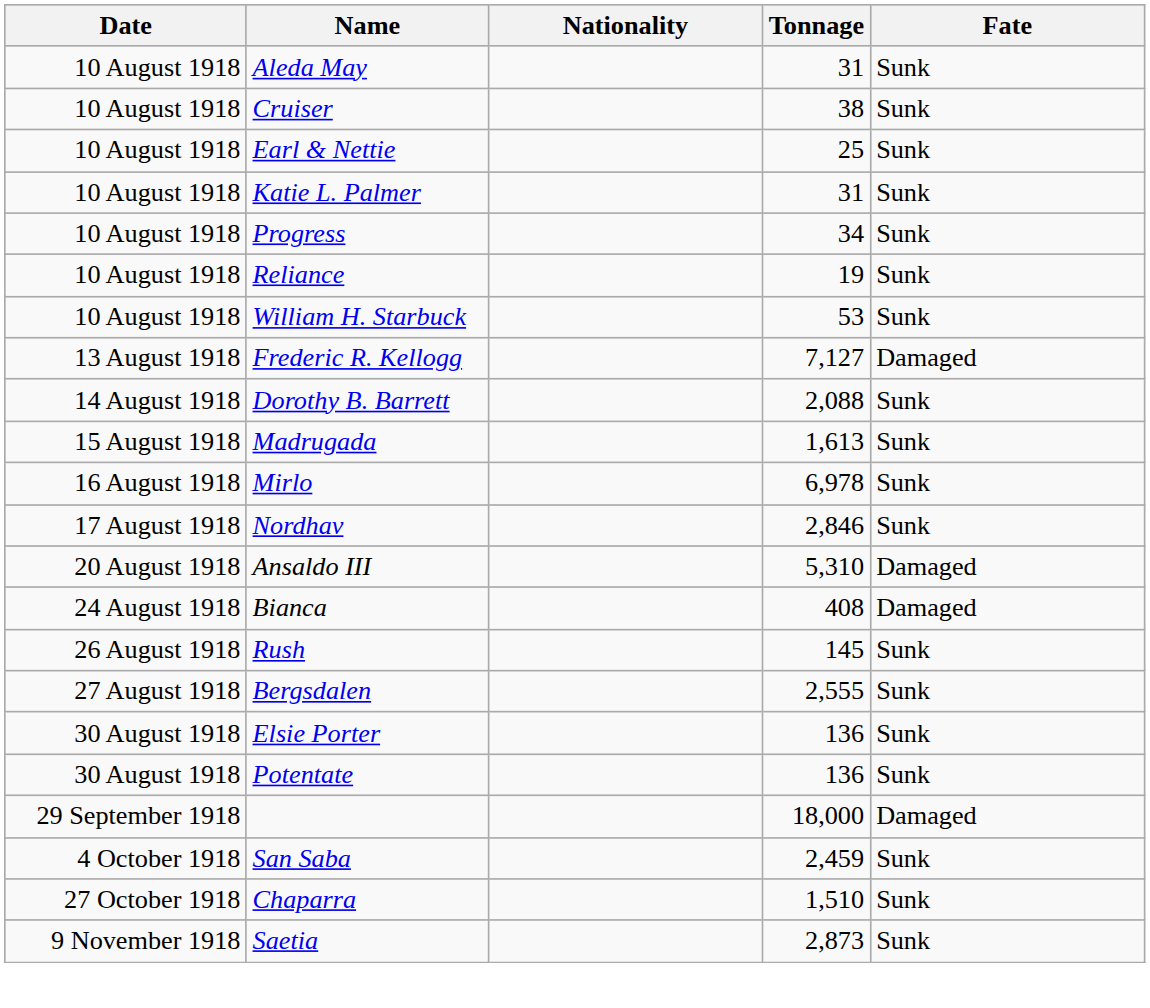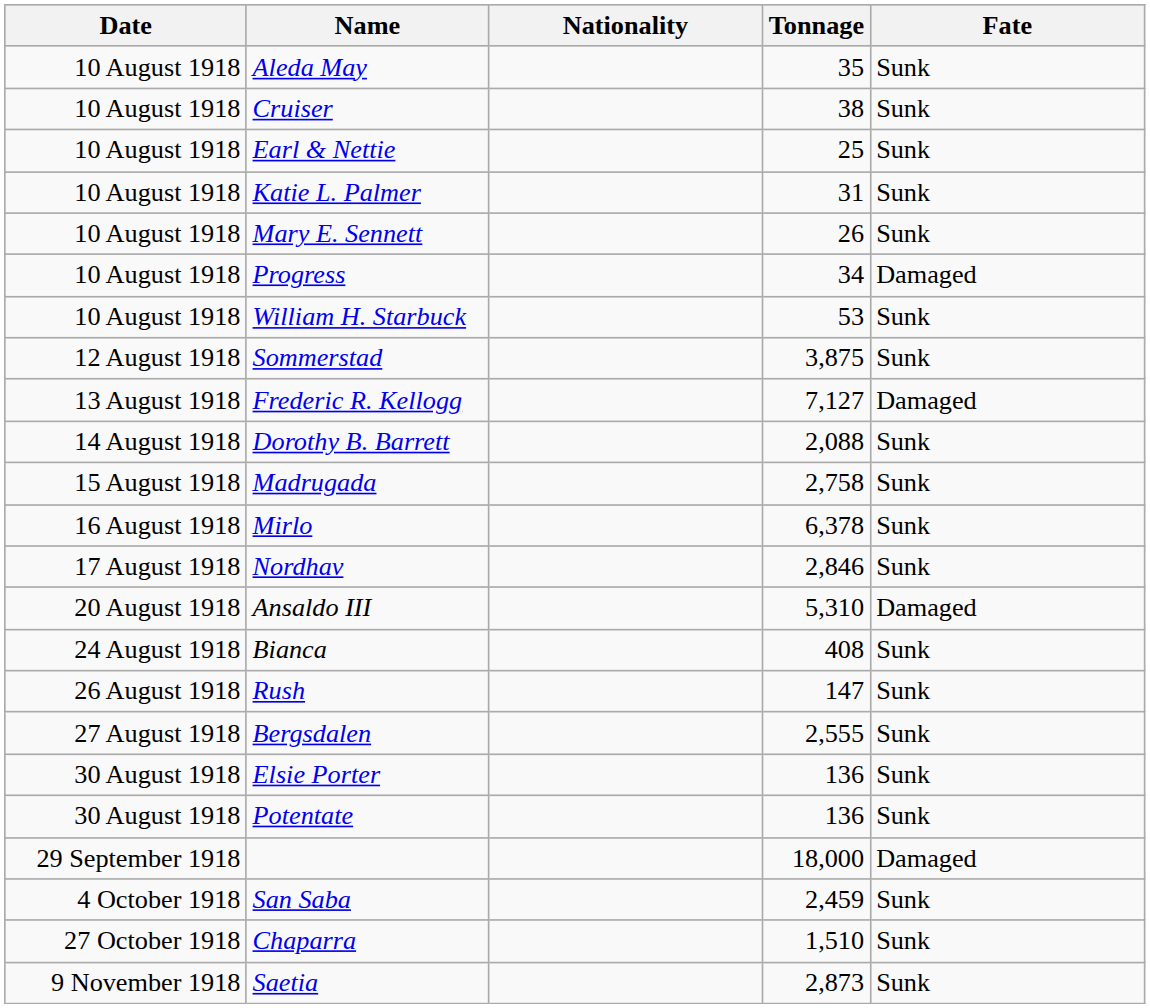Aleda May | Tonnage: 31 -> 35
+ row: 10 August 1918 | Mary E. Sennett | 26 | Sunk
Progress | Fate: Sunk -> Damaged
- row: 10 August 1918 | Reliance | 19 | Sunk
+ row: 12 August 1918 | Sommerstad | 3,875 | Sunk
Madrugada | Tonnage: 1,613 -> 2,758
Mirlo | Tonnage: 6,978 -> 6,378
Bianca | Fate: Damaged -> Sunk
Rush | Tonnage: 145 -> 147
